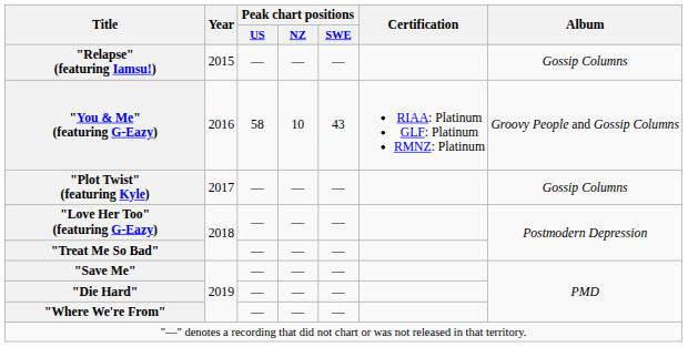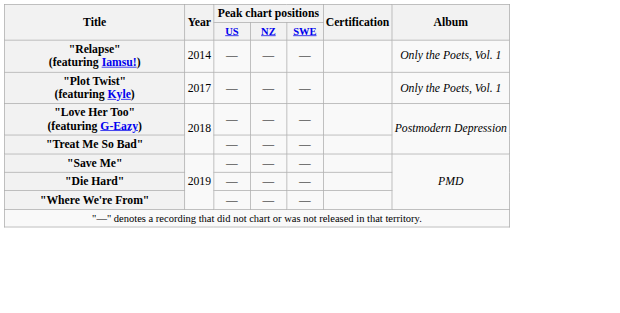"Relapse" (featuring Iamsu!) | Year: 2015 -> 2014
"Relapse" (featuring Iamsu!) | Album: Gossip Columns -> Only the Poets, Vol. 1
- row: "You & Me" (featuring G-Eazy) | 2016 | 58 | 10 | 43 | RIAA: Platinum GLF: Platinum RMNZ: Platinum | Groovy People and Gossip Columns
"Plot Twist" (featuring Kyle) | Album: Gossip Columns -> Only the Poets, Vol. 1
